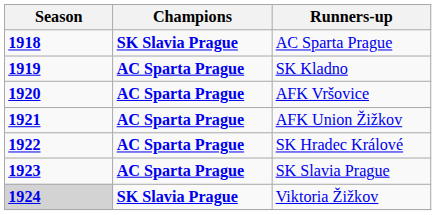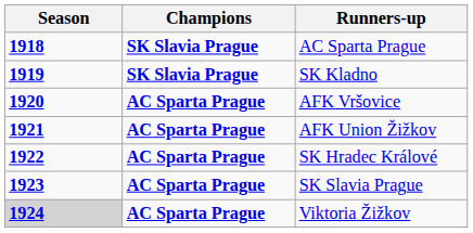SK Kladno | Champions: AC Sparta Prague -> SK Slavia Prague
Viktoria Žižkov | Champions: SK Slavia Prague -> AC Sparta Prague
